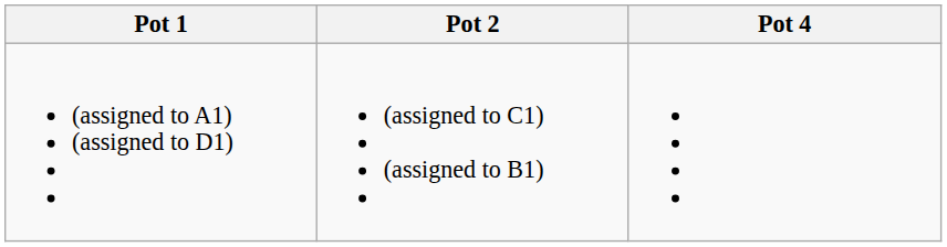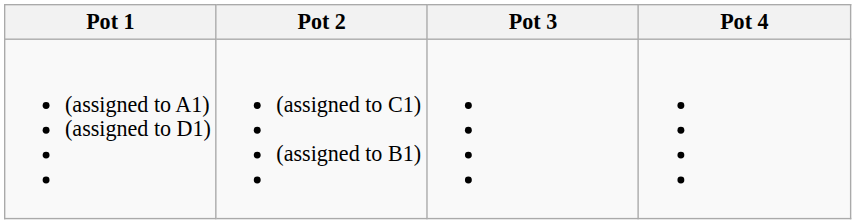+ column: Pot 3
